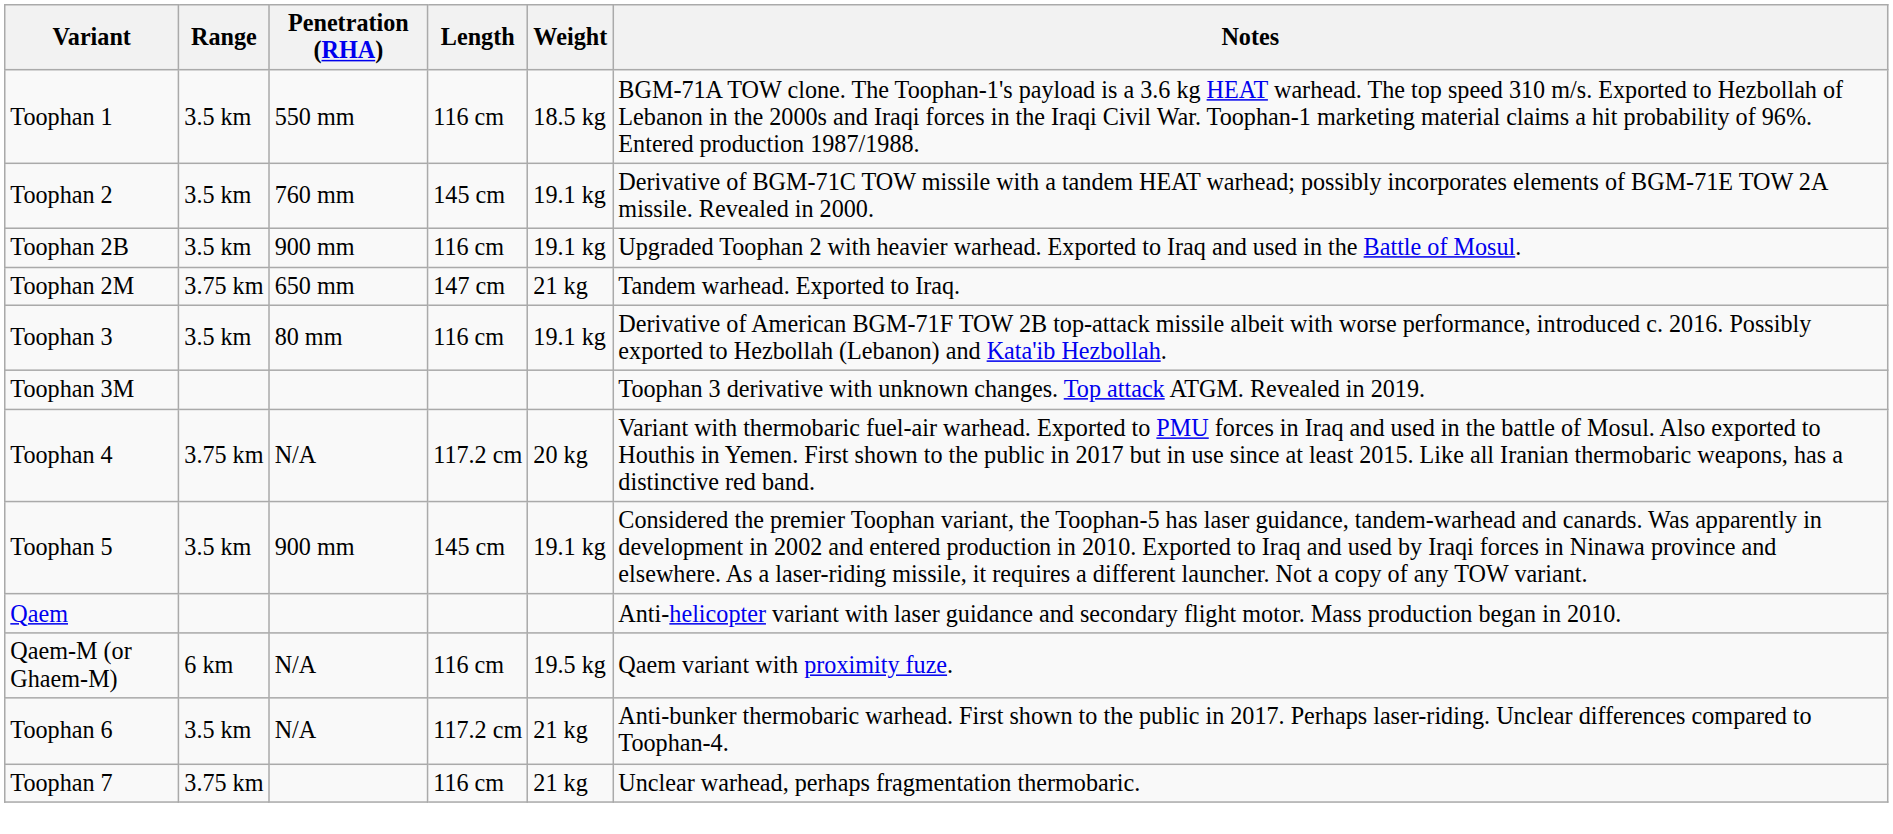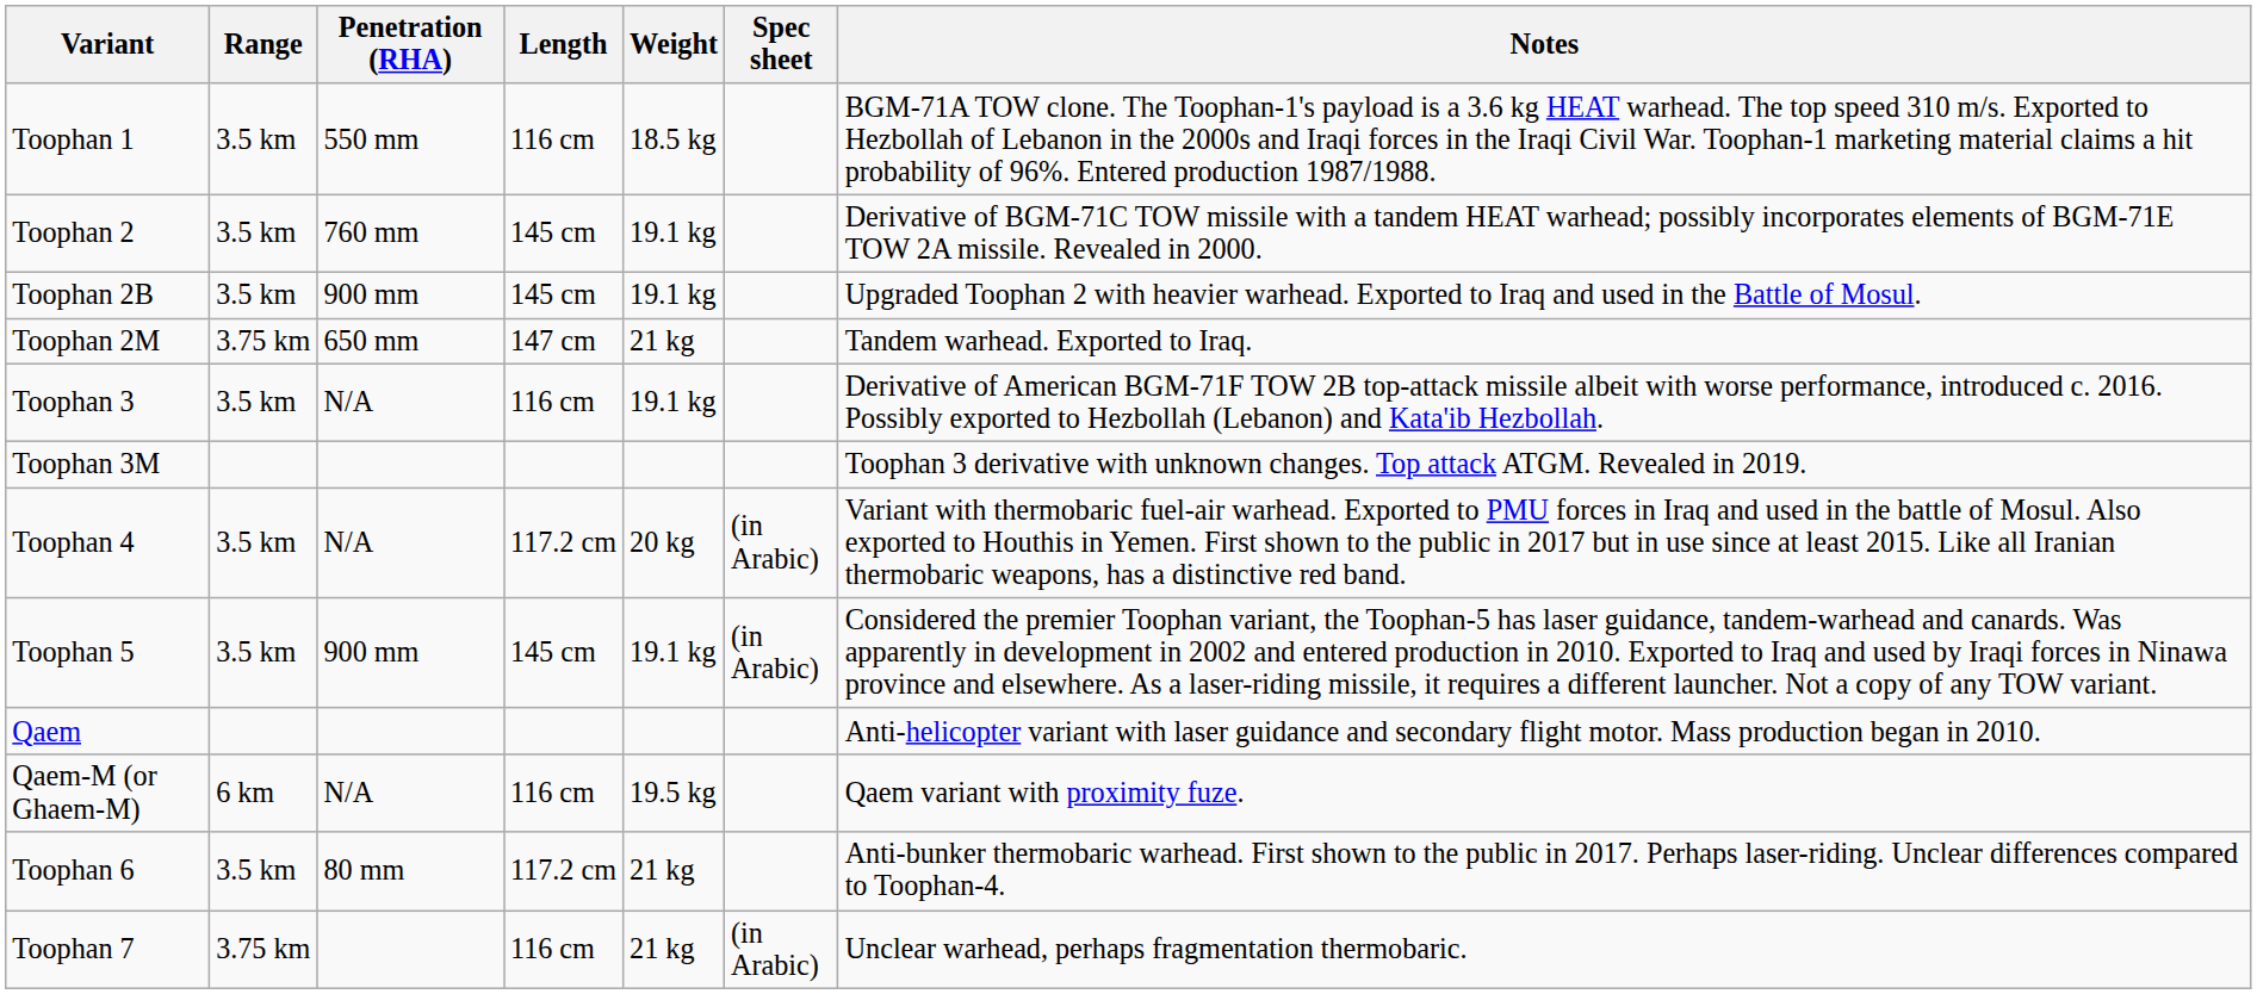+ column: Spec sheet | (in Arabic) | (in Arabic) | (in Arabic)
Toophan 2B | Length: 116 cm -> 145 cm
Toophan 3 | Penetration (RHA): 80 mm -> N/A
Toophan 4 | Range: 3.75 km -> 3.5 km
Toophan 6 | Penetration (RHA): N/A -> 80 mm
